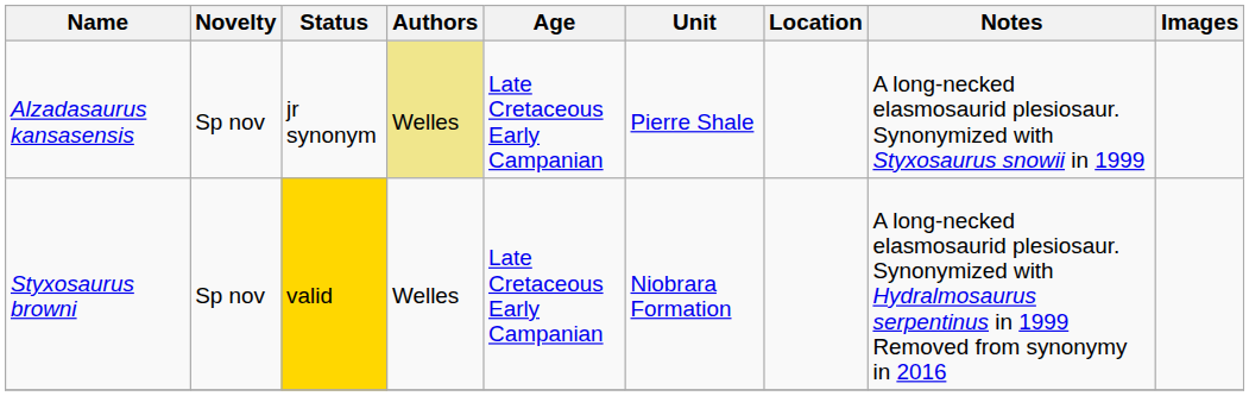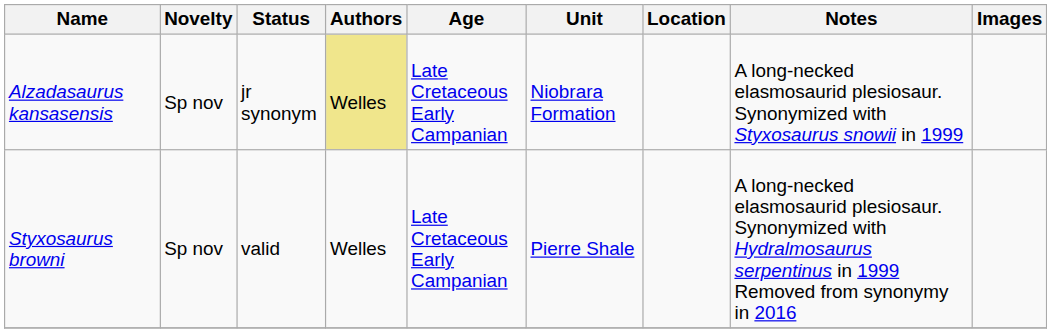Alzadasaurus kansasensis | Unit: Pierre Shale -> Niobrara Formation
Styxosaurus browni | Status: gold background -> no background
Styxosaurus browni | Unit: Niobrara Formation -> Pierre Shale
